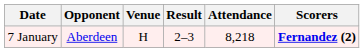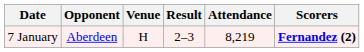7 January | Attendance: 8,218 -> 8,219
